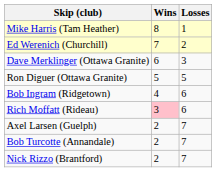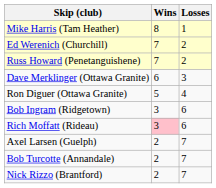+ row: Russ Howard (Penetanguishene) | 7 | 2
Ron Diguer (Ottawa Granite) | Losses: 5 -> 4
Bob Ingram (Ridgetown) | Wins: 4 -> 3
